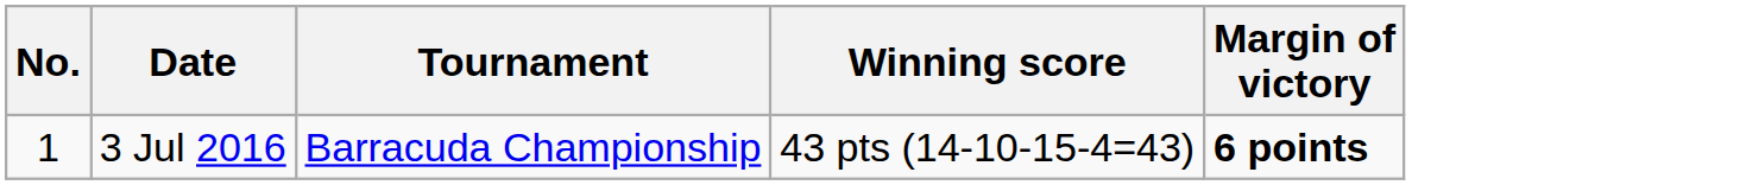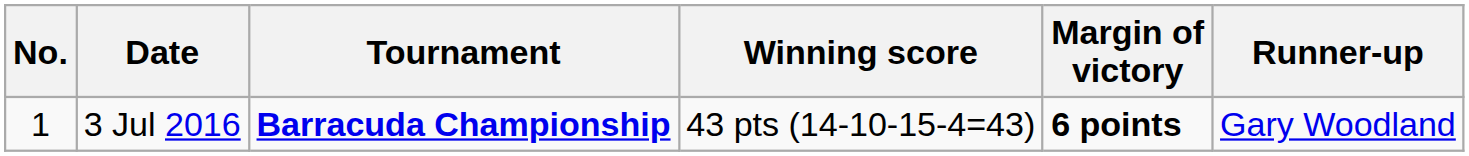+ column: Runner-up | Gary Woodland
3 Jul 2016 | Tournament: normal -> bold
